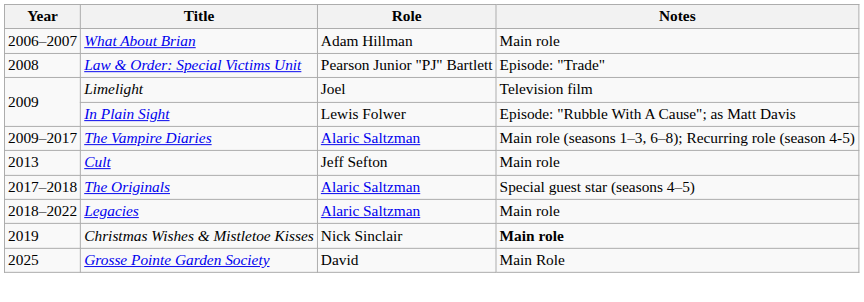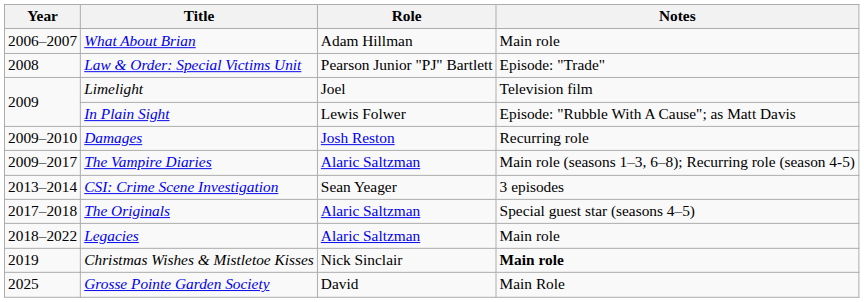+ row: 2009–2010 | Damages | Josh Reston | Recurring role
- row: 2013 | Cult | Jeff Sefton | Main role
+ row: 2013–2014 | CSI: Crime Scene Investigation | Sean Yeager | 3 episodes
